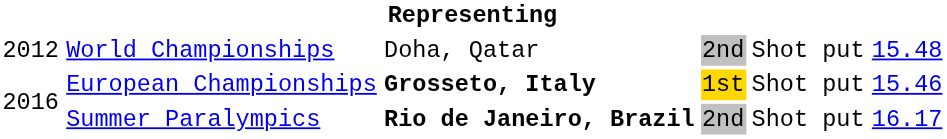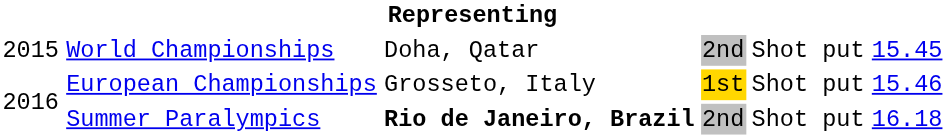World Championships | column 1: 2012 -> 2015
World Championships | column 6: 15.48 -> 15.45
European Championships | column 3: bold -> normal
Summer Paralympics | column 6: 16.17 -> 16.18
